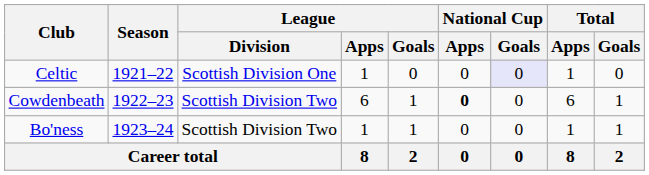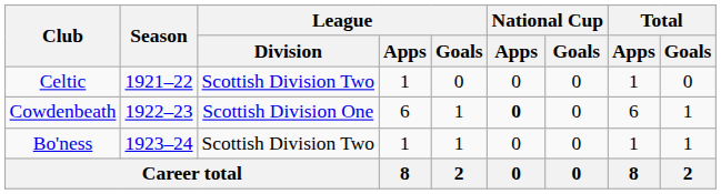Celtic | League / Division: Scottish Division One -> Scottish Division Two
Celtic | National Cup / Goals: lavender background -> no background
Cowdenbeath | League / Division: Scottish Division Two -> Scottish Division One
